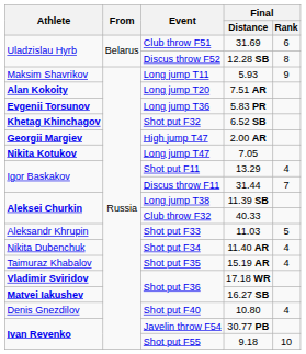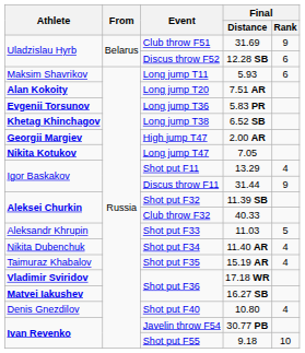31.69 | Final / Rank: 6 -> 9
12.28 SB | Final / Rank: 8 -> 6
5.93 | Final / Rank: 9 -> 6
6.52 SB | Event: Shot put F32 -> Long jump T38
31.44 | Final / Rank: 7 -> 9
11.39 SB | Event: Long jump T38 -> Shot put F32
